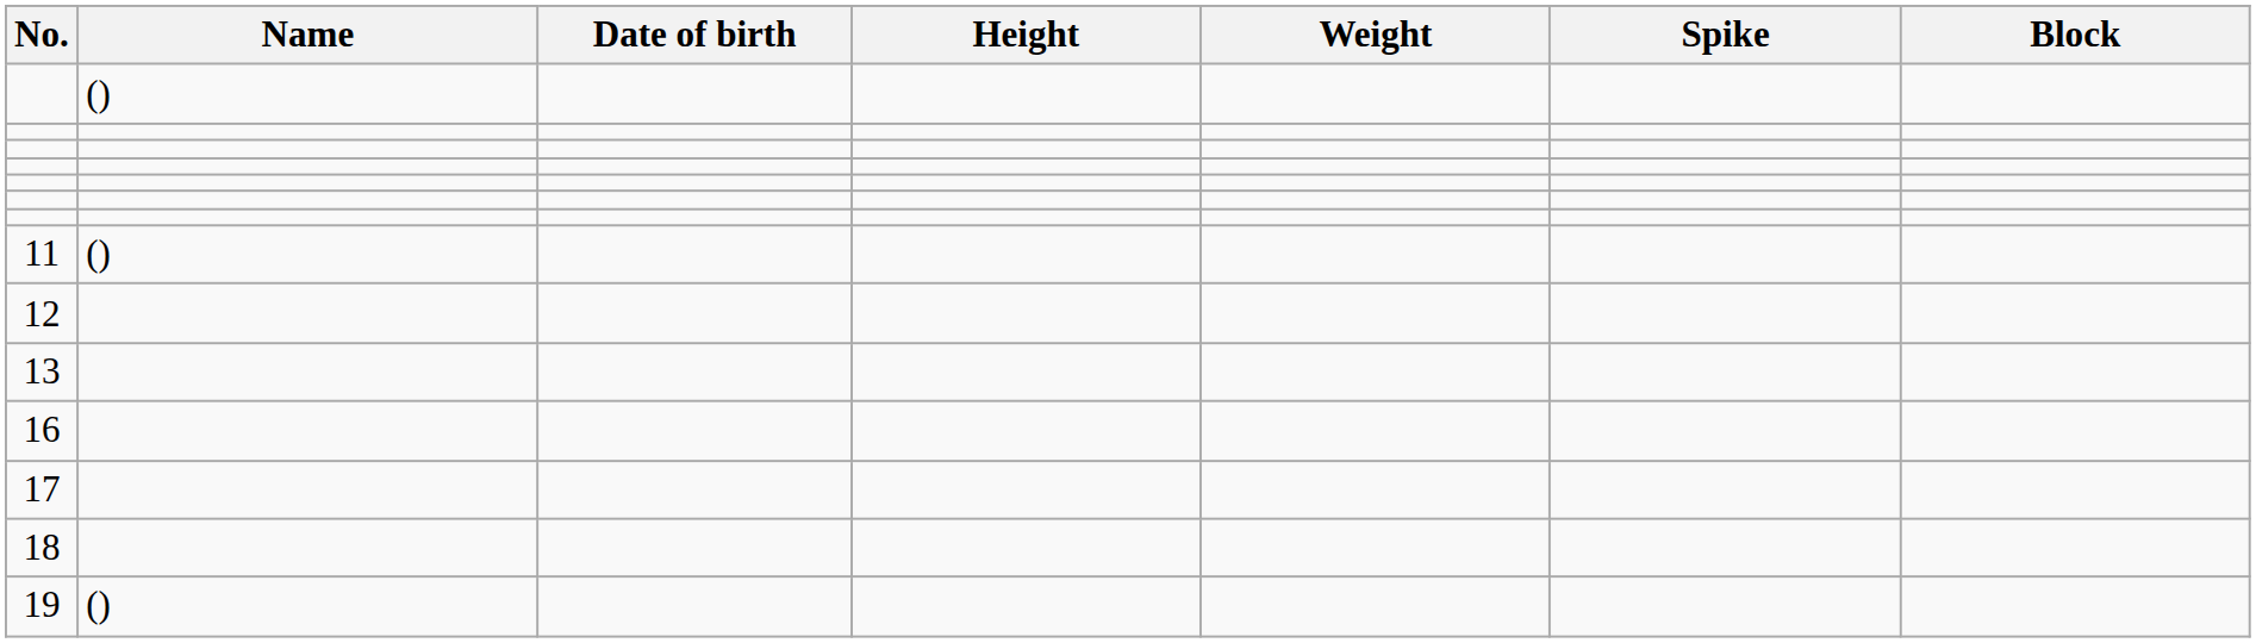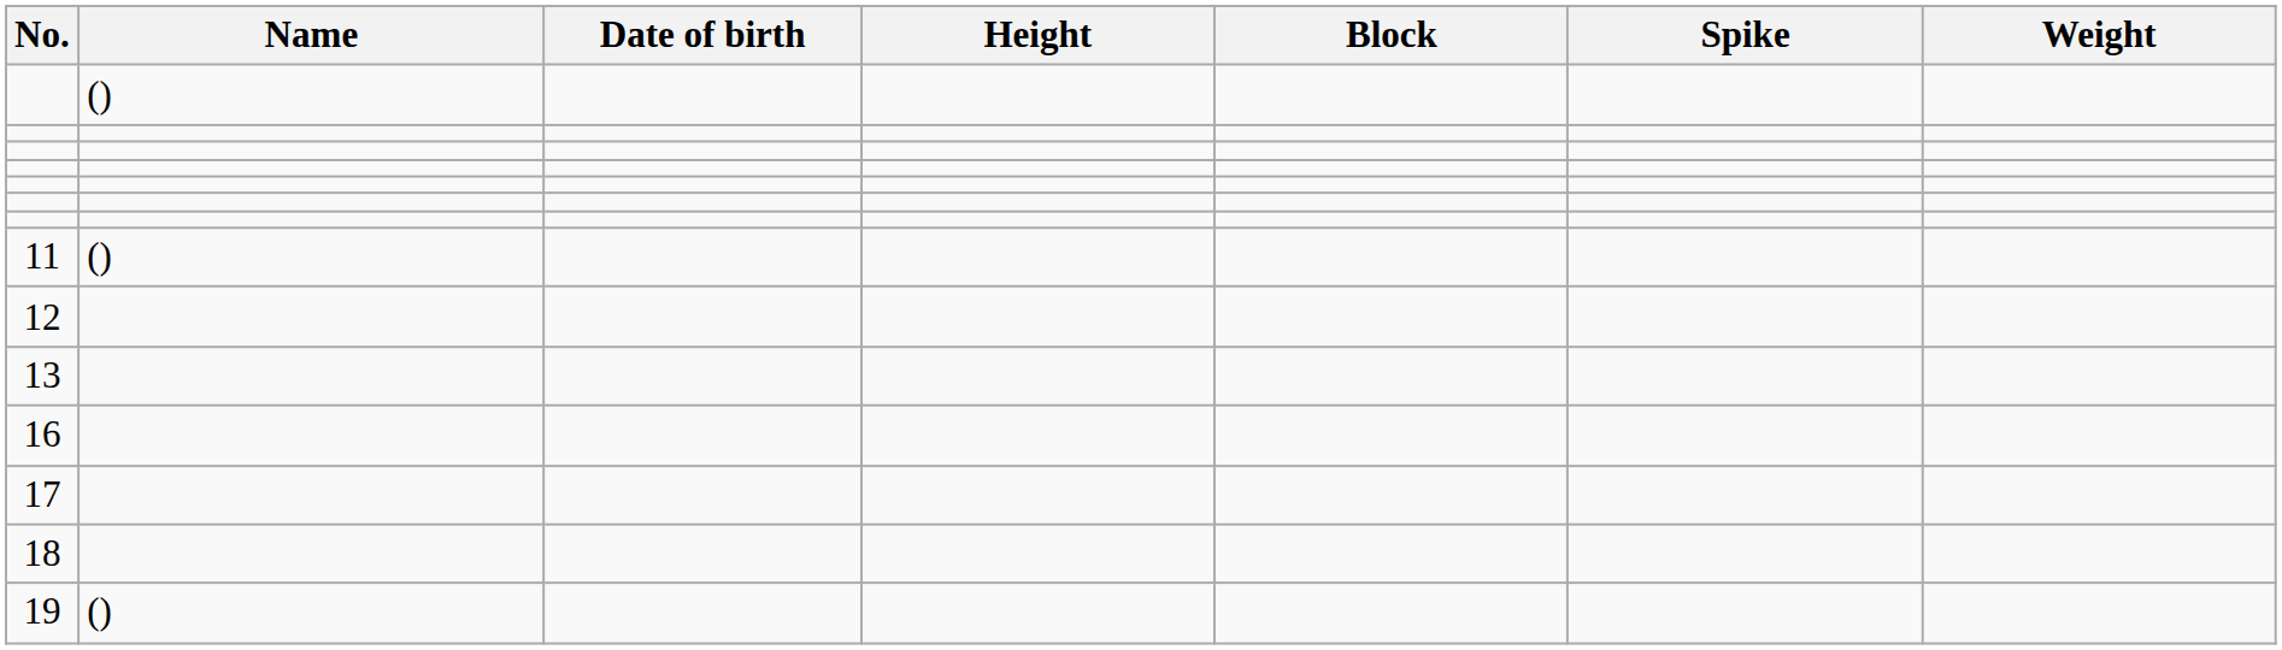columns swapped: Weight <-> Block
